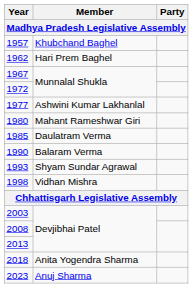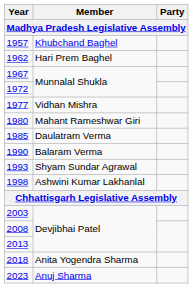1977 | Member: Ashwini Kumar Lakhanlal -> Vidhan Mishra
1998 | Member: Vidhan Mishra -> Ashwini Kumar Lakhanlal
